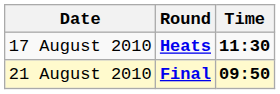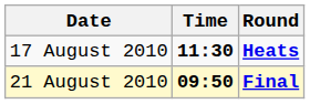columns swapped: Time <-> Round
